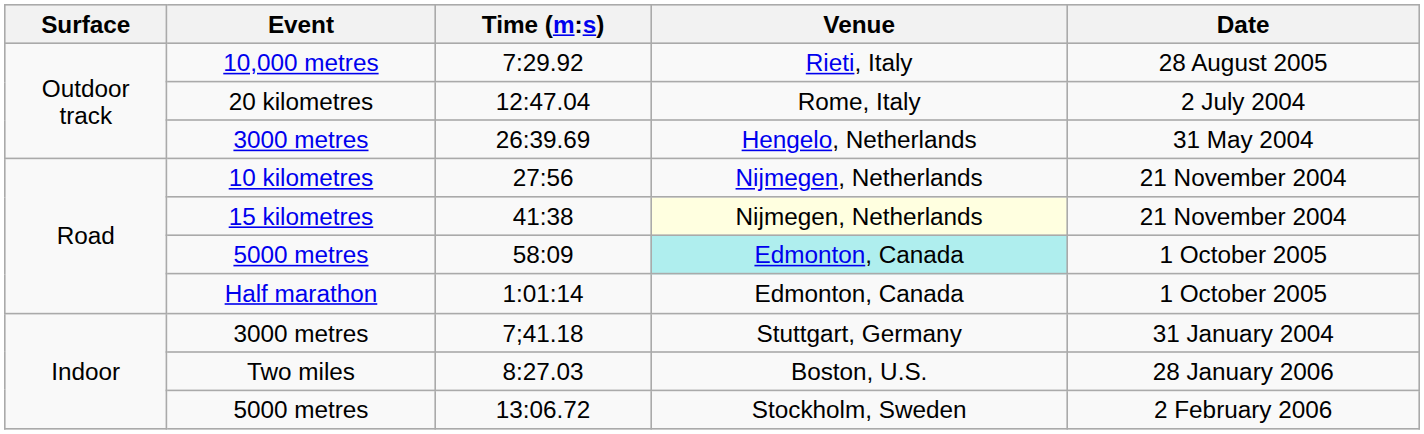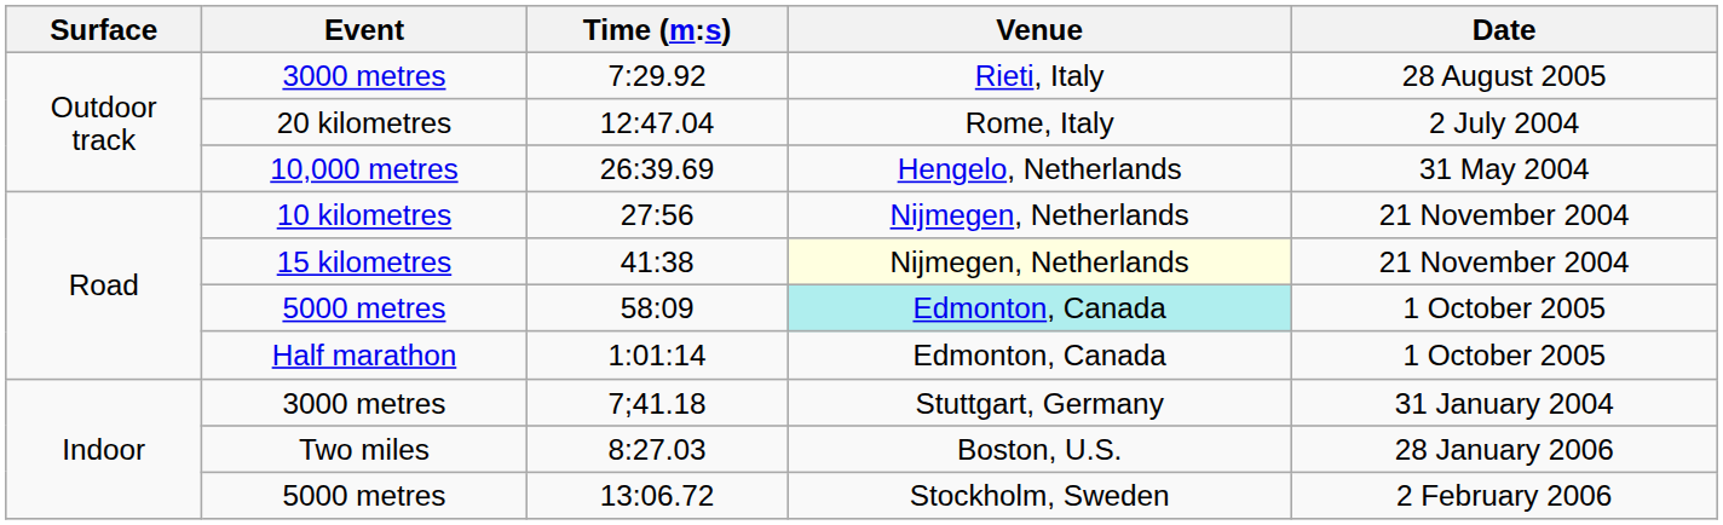7:29.92 | Event: 10,000 metres -> 3000 metres
26:39.69 | Event: 3000 metres -> 10,000 metres
